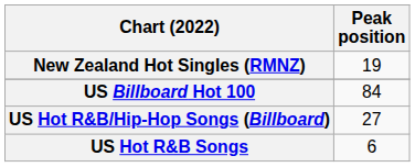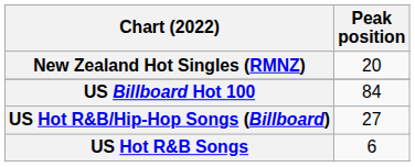New Zealand Hot Singles (RMNZ) | Peak position: 19 -> 20
